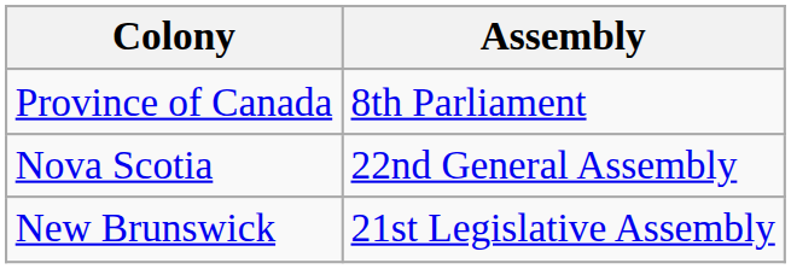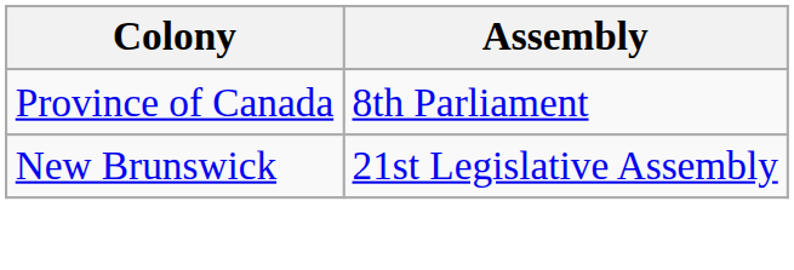- row: Nova Scotia | 22nd General Assembly
